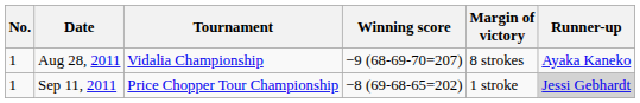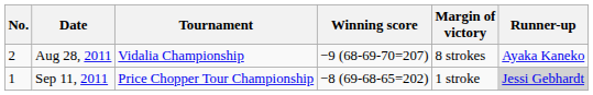Aug 28, 2011 | No.: 1 -> 2
